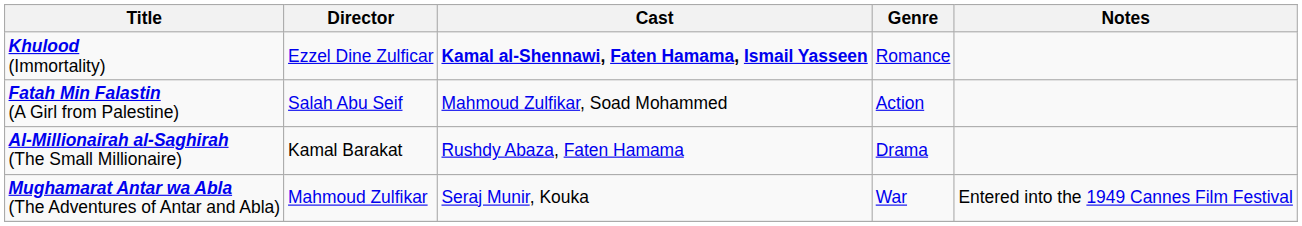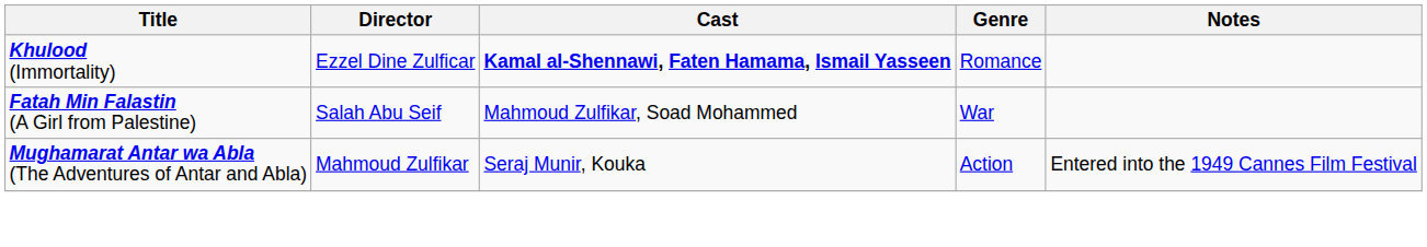Fatah Min Falastin (A Girl from Palestine) | Genre: Action -> War
- row: Al-Millionairah al-Saghirah (The Small Millionaire) | Kamal Barakat | Rushdy Abaza, Faten Hamama | Drama
Mughamarat Antar wa Abla (The Adventures of Antar and Abla) | Genre: War -> Action
